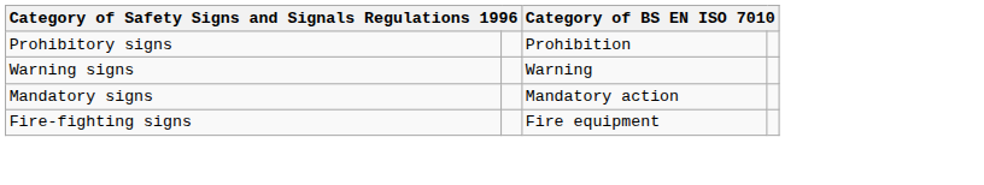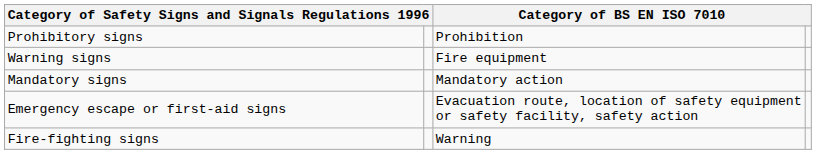Warning signs | column 3: Warning -> Fire equipment
+ row: Emergency escape or first-aid signs | Evacuation route, location of safety equipment or safety facility, safety action
Fire-fighting signs | column 3: Fire equipment -> Warning
